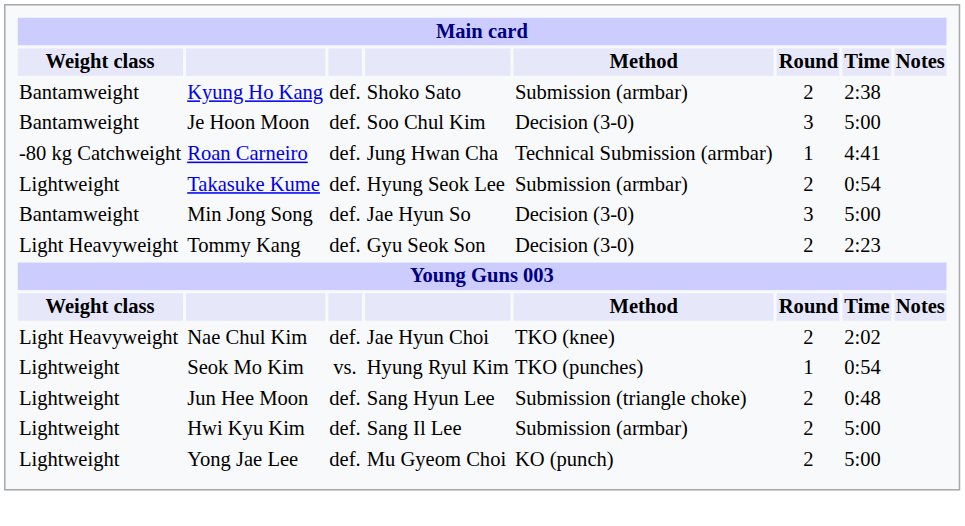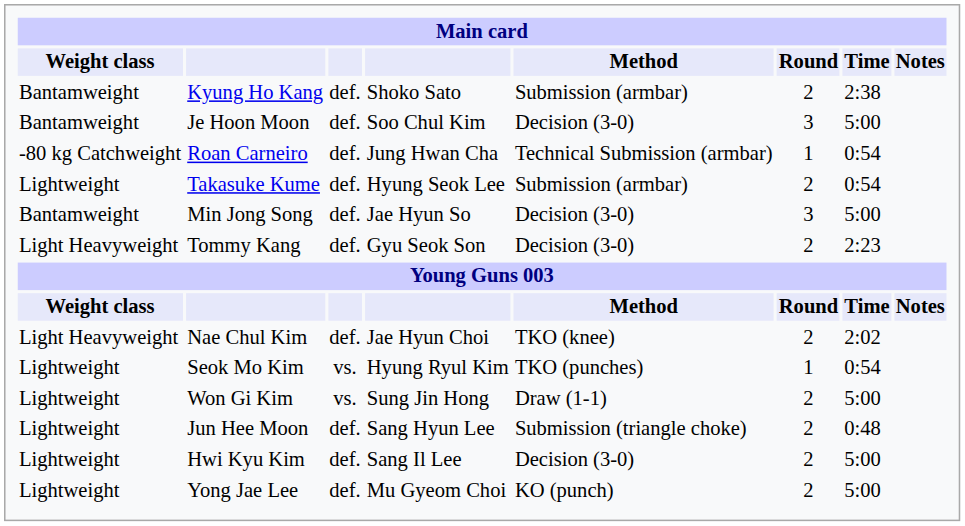Roan Carneiro | Time: 4:41 -> 0:54
+ row: Lightweight | Won Gi Kim | vs. | Sung Jin Hong | Draw (1-1) | 2 | 5:00
Hwi Kyu Kim | Method: Submission (armbar) -> Decision (3-0)
